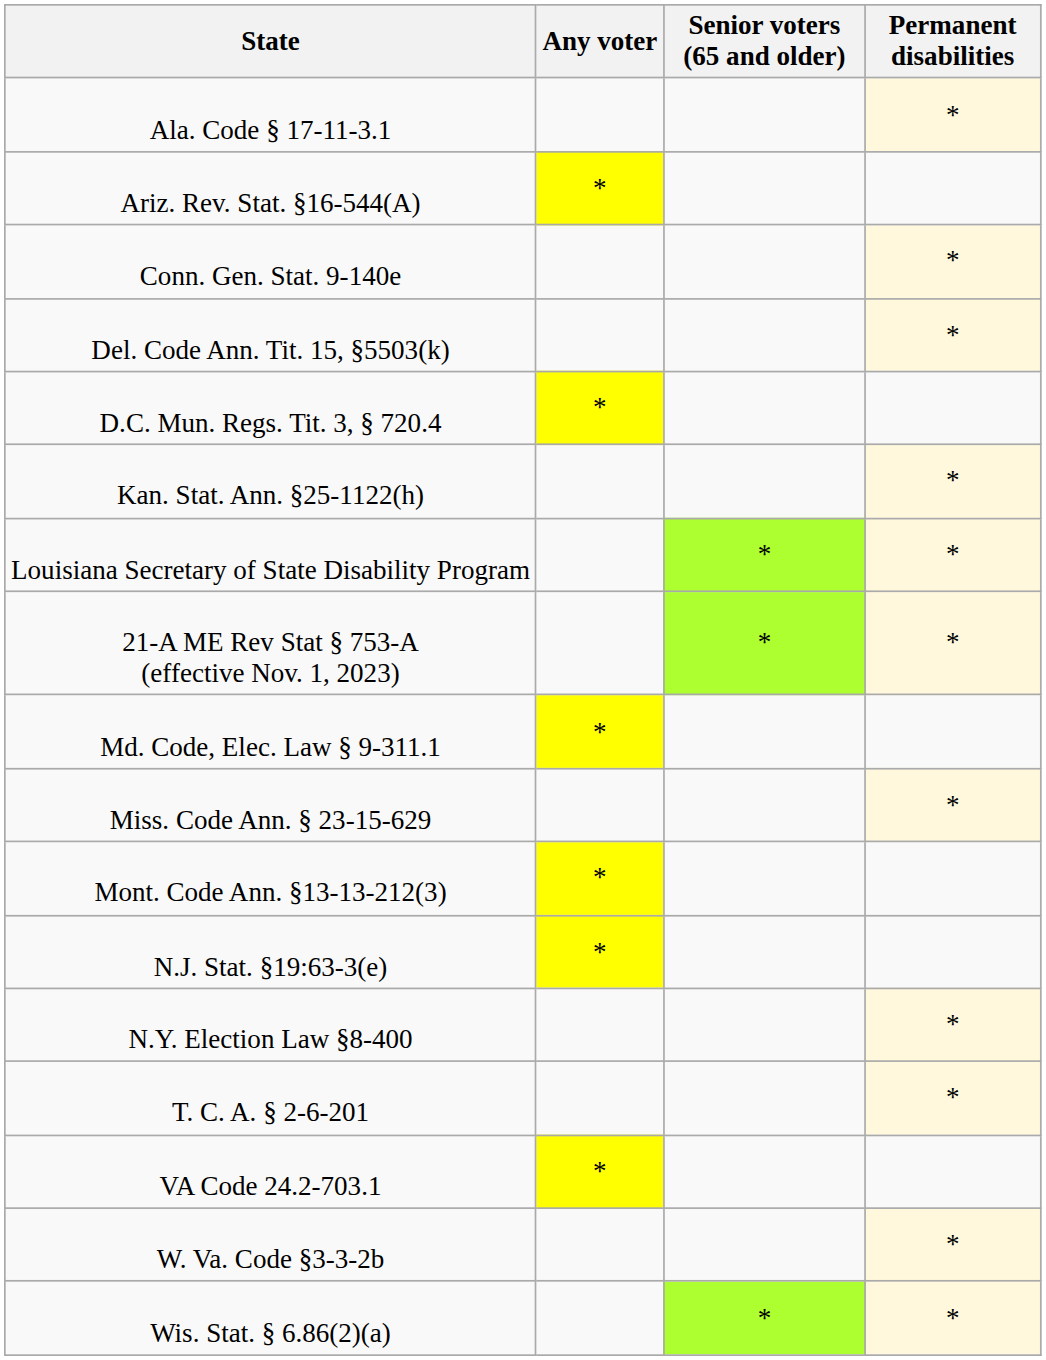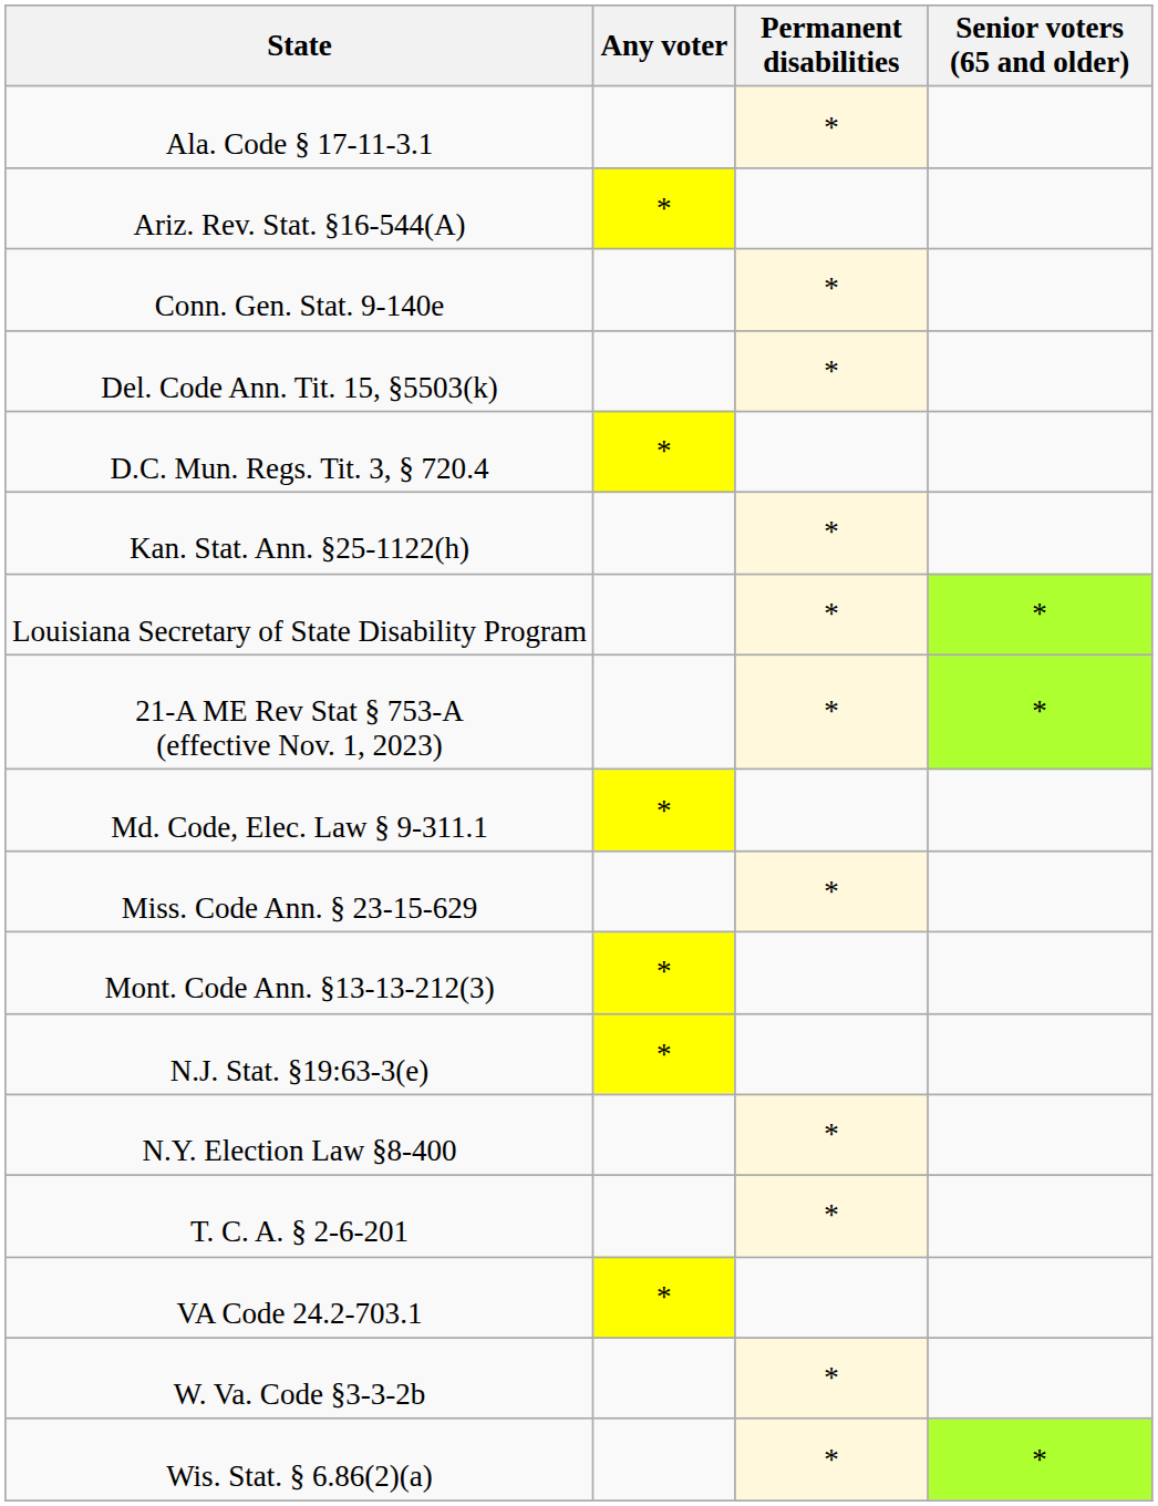columns swapped: Permanent disabilities <-> Senior voters (65 and older)
